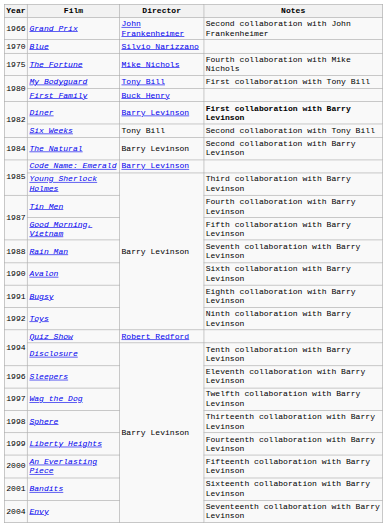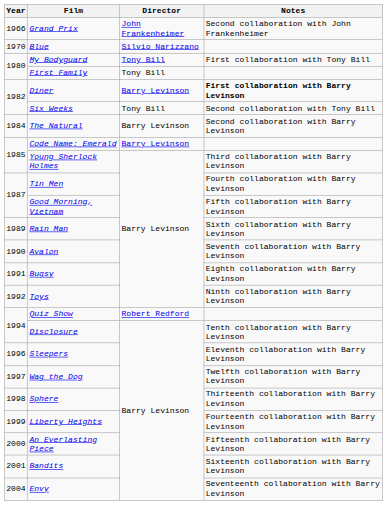- row: 1975 | The Fortune | Mike Nichols | Fourth collaboration with Mike Nichols
First Family | Director: Buck Henry -> Tony Bill
Rain Man | Year: 1988 -> 1989
Rain Man | Notes: Seventh collaboration with Barry Levinson -> Sixth collaboration with Barry Levinson
Avalon | Notes: Sixth collaboration with Barry Levinson -> Seventh collaboration with Barry Levinson
